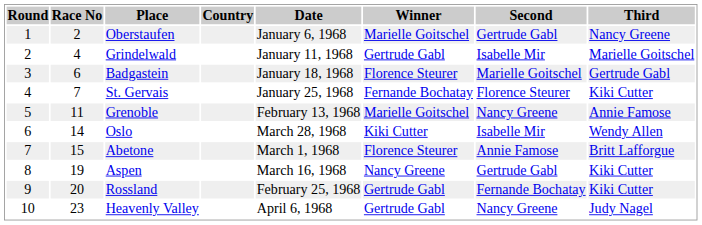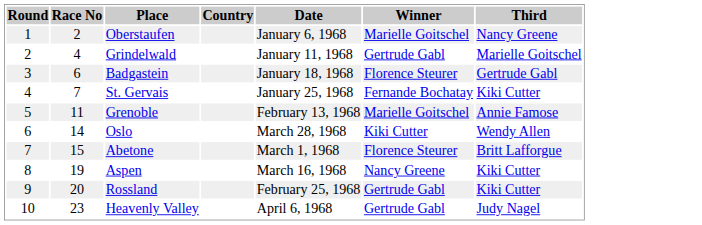- column: Second | Gertrude Gabl | Isabelle Mir | Marielle Goitschel | Florence Steurer | Nancy Greene | Isabelle Mir | Annie Famose | Gertrude Gabl | Fernande Bochatay | Nancy Greene
